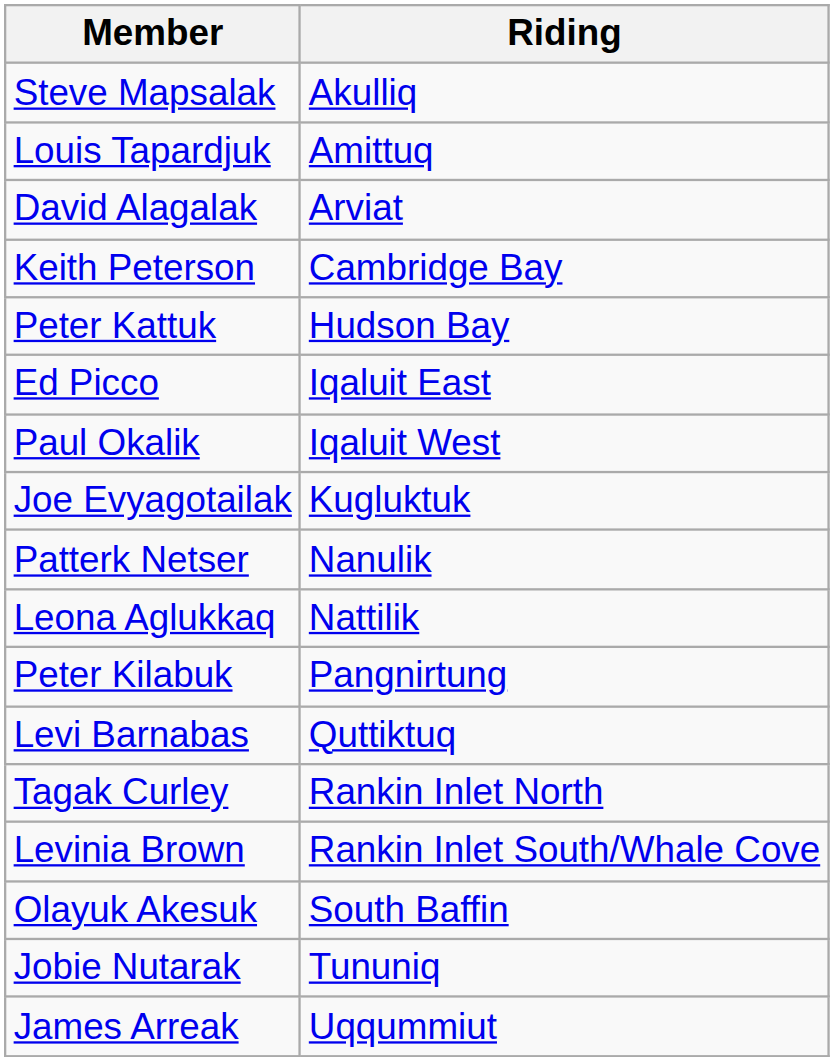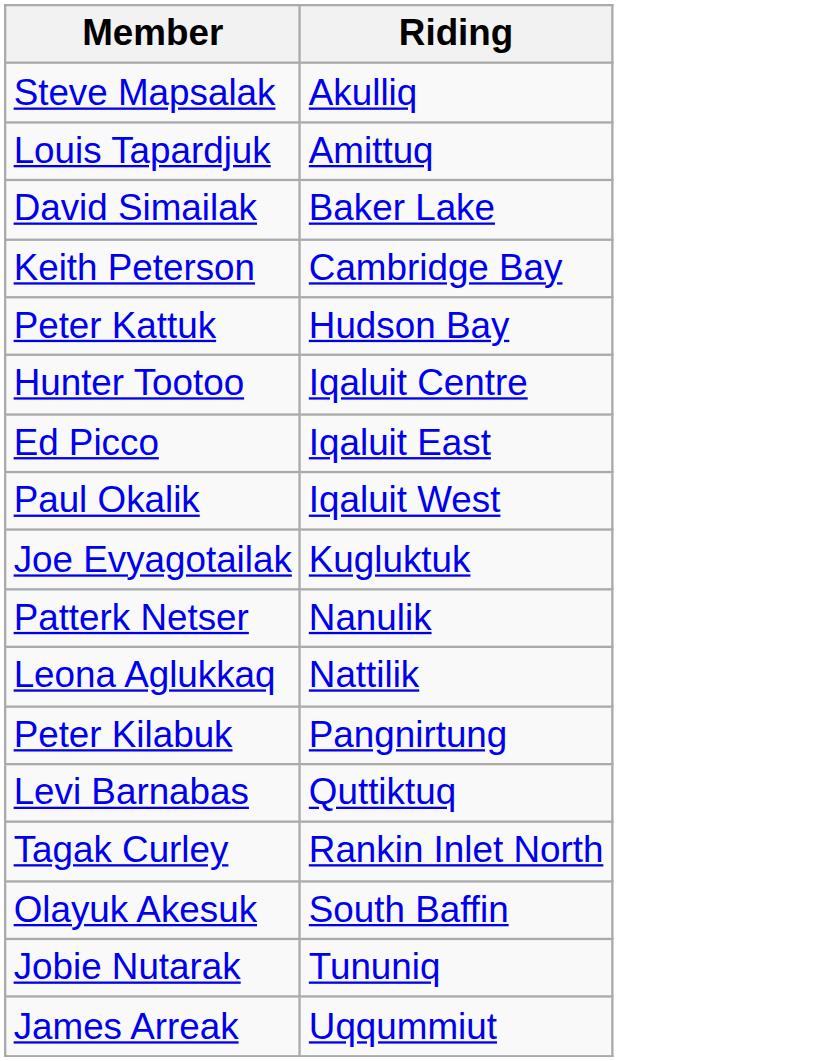- row: David Alagalak | Arviat
+ row: David Simailak | Baker Lake
+ row: Hunter Tootoo | Iqaluit Centre
- row: Levinia Brown | Rankin Inlet South/Whale Cove
